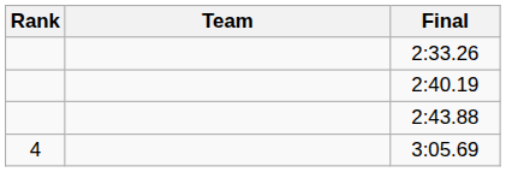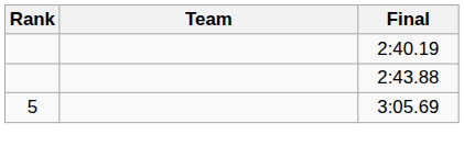- row: 2:33.26
3:05.69 | Rank: 4 -> 5
